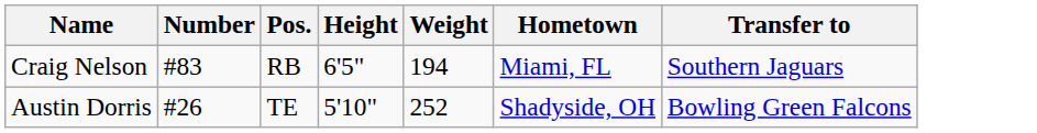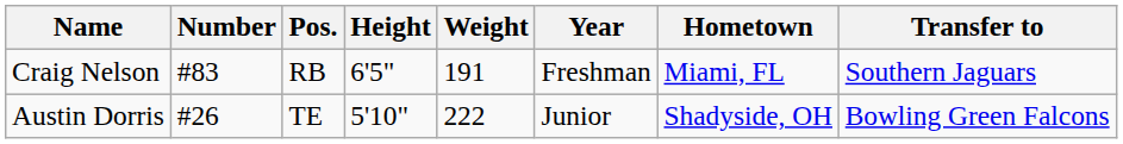+ column: Year | Freshman | Junior
Craig Nelson | Weight: 194 -> 191
Austin Dorris | Weight: 252 -> 222
